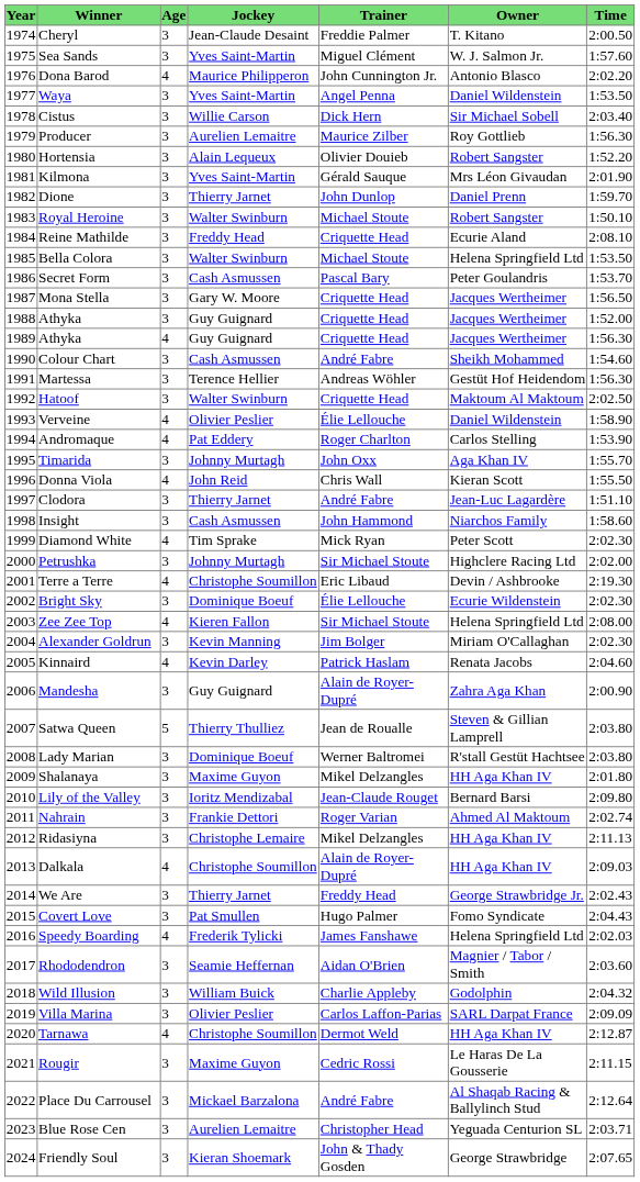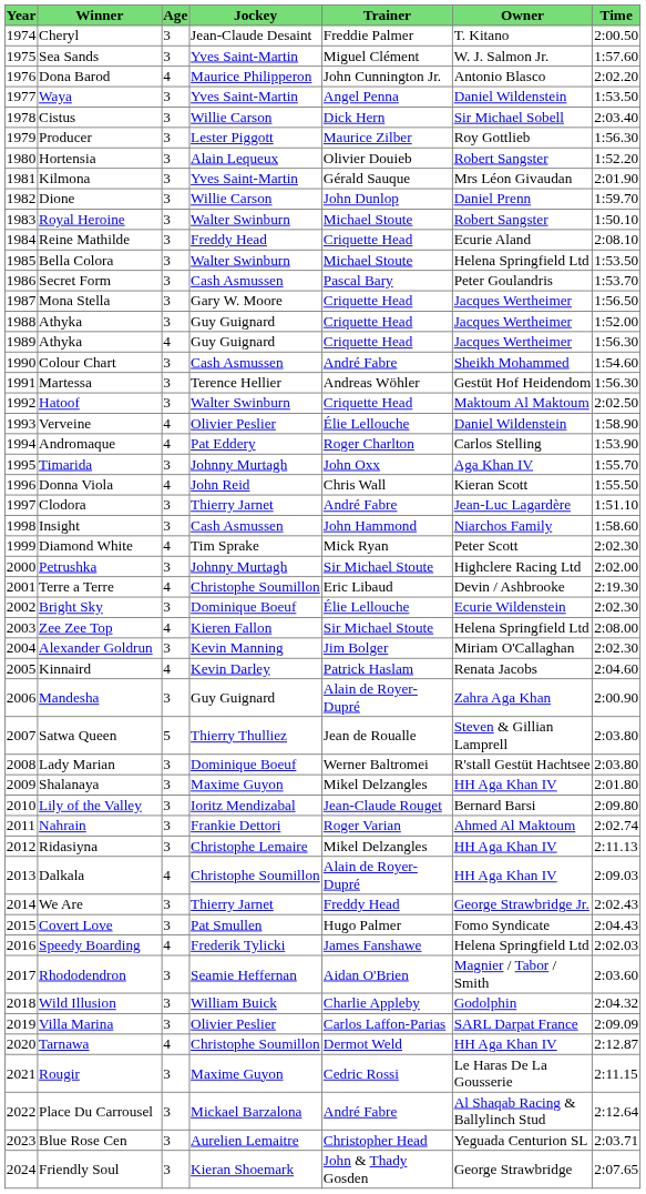Producer | Jockey: Aurelien Lemaitre -> Lester Piggott
Dione | Jockey: Thierry Jarnet -> Willie Carson
